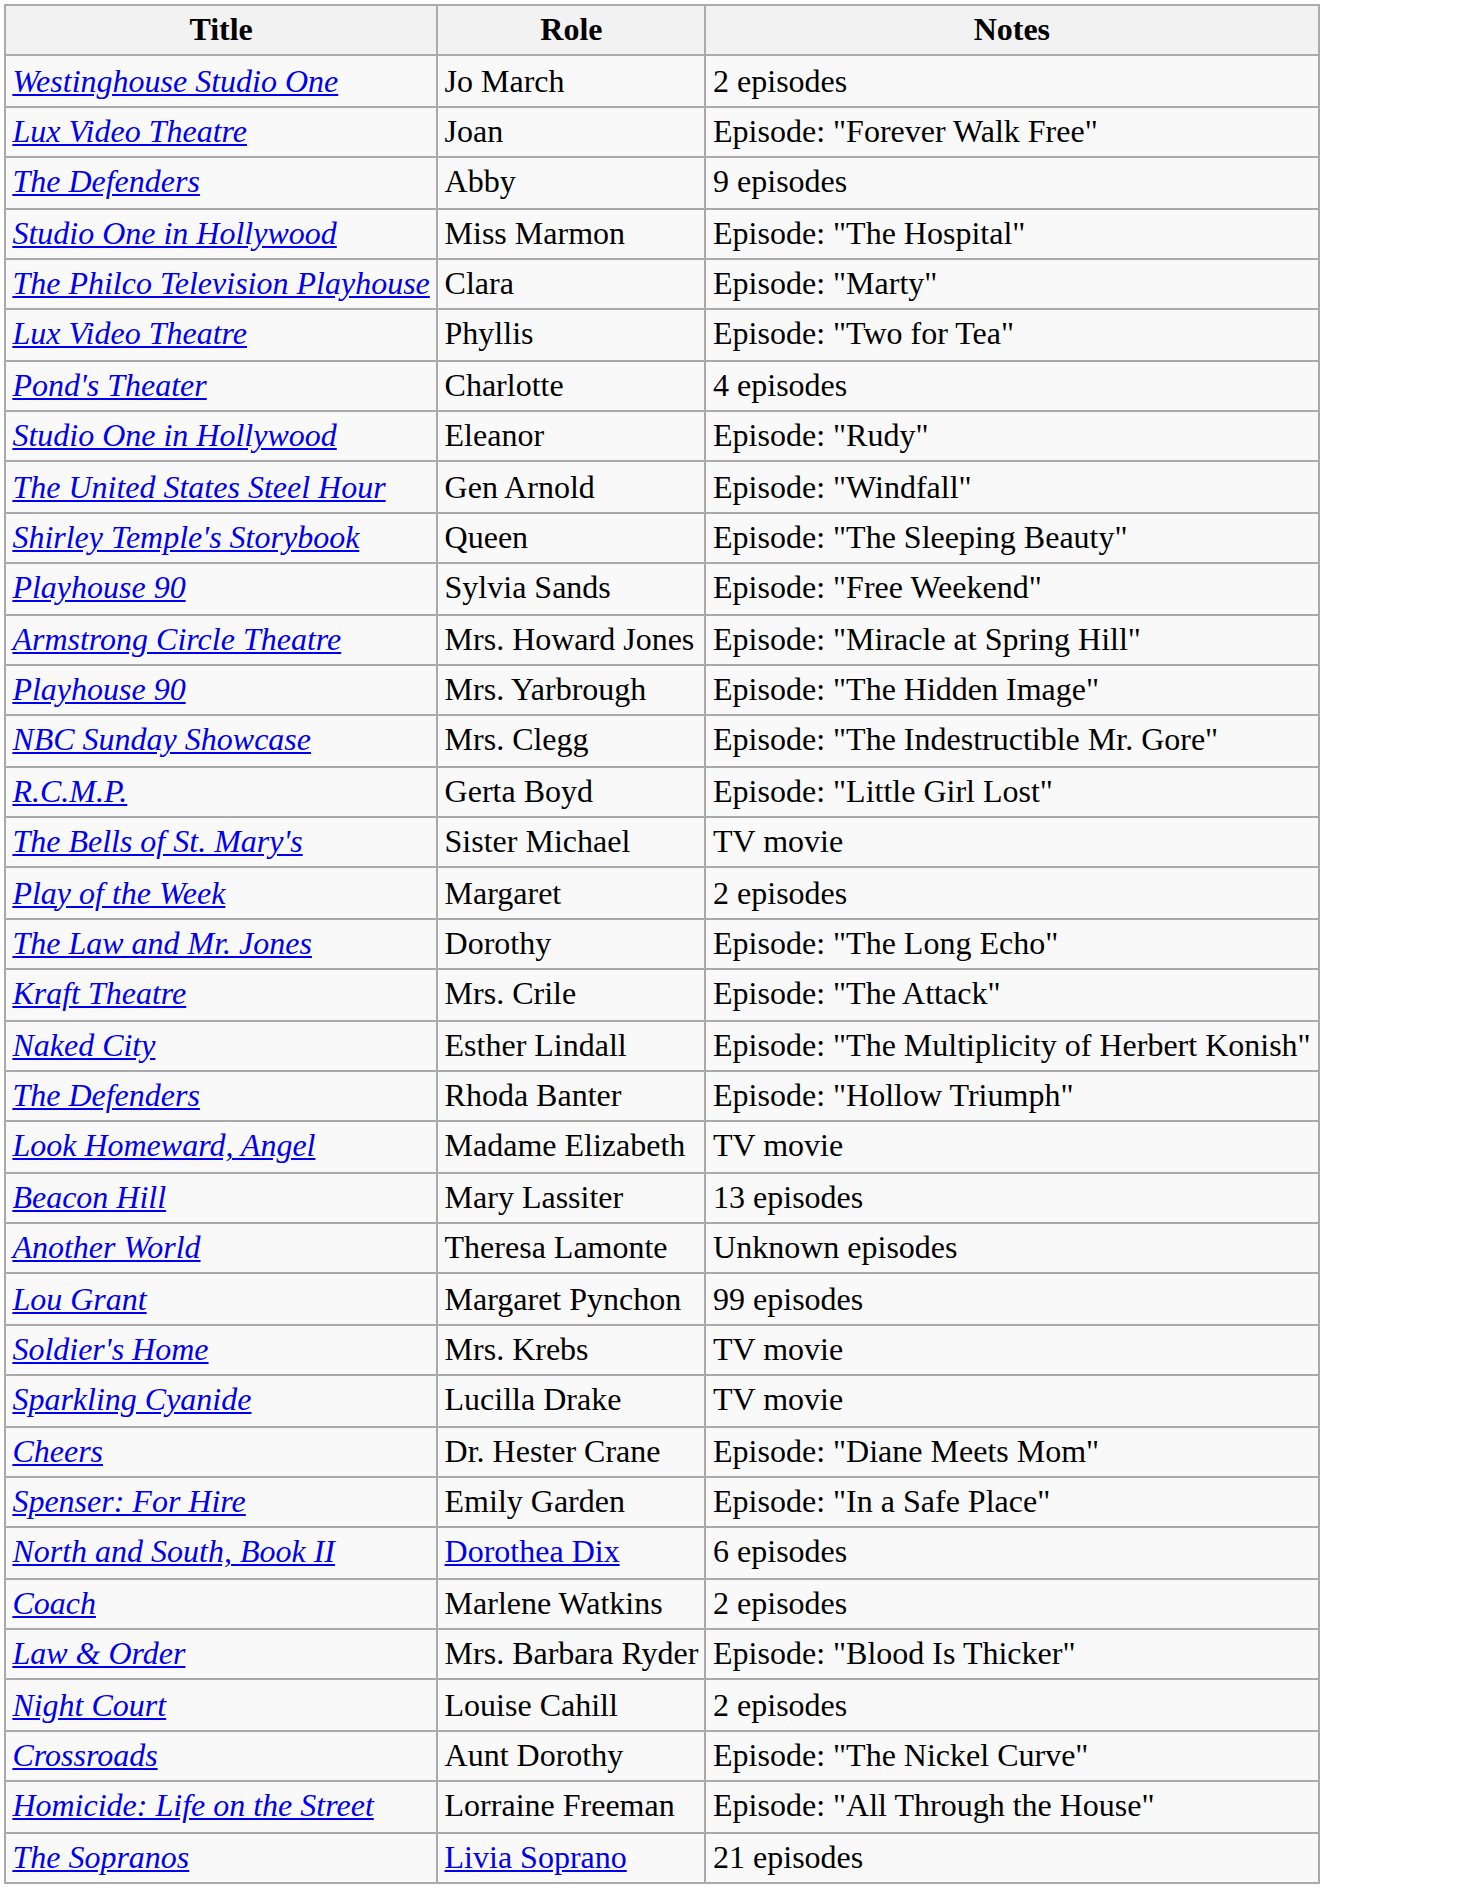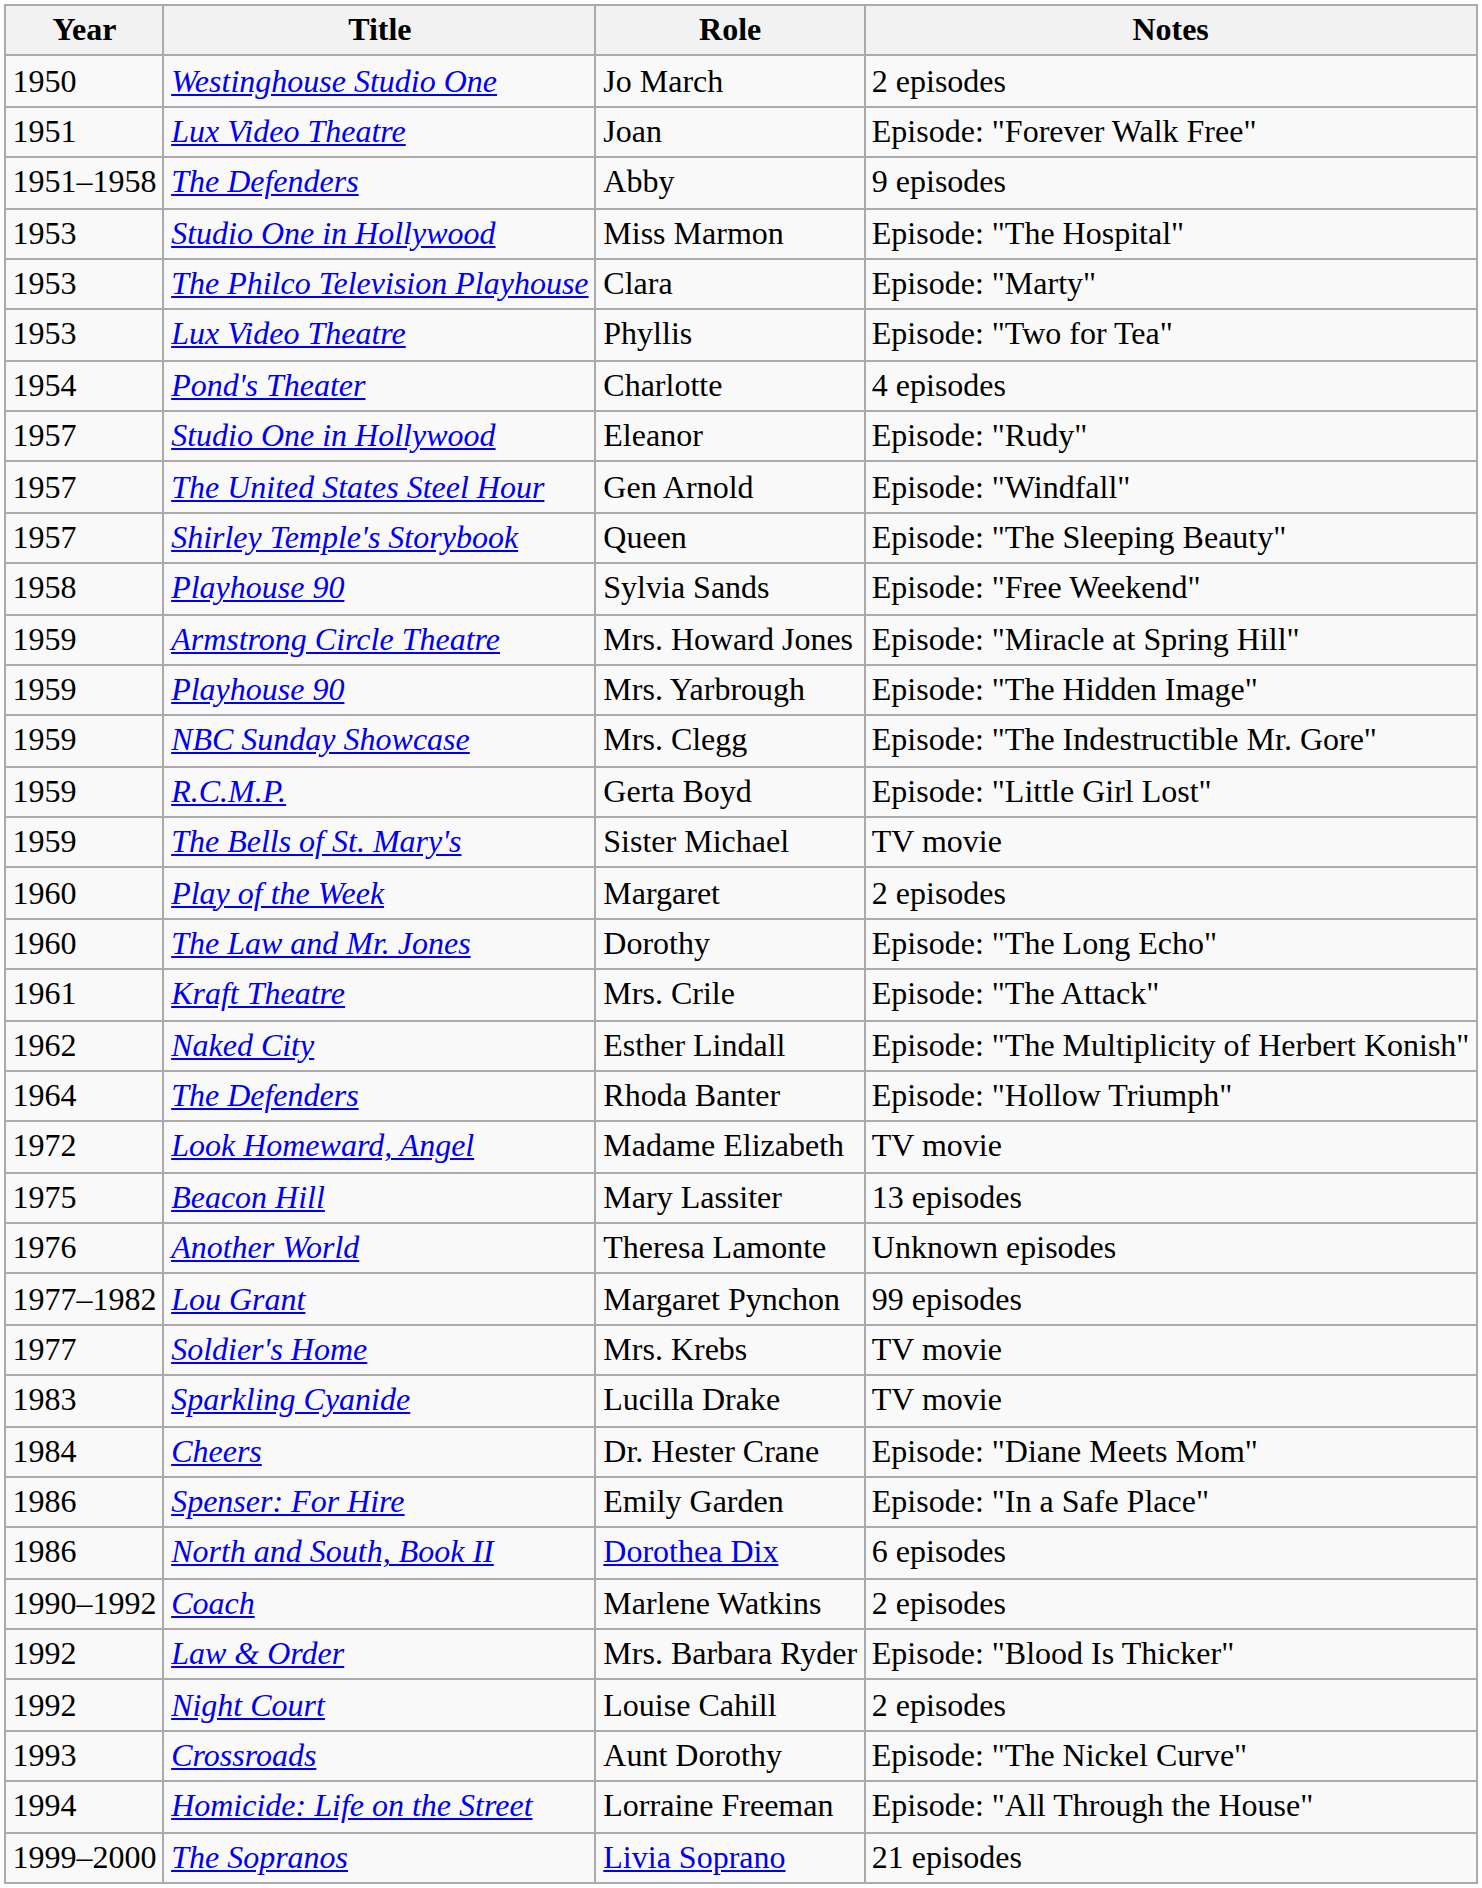+ column: Year | 1950 | 1951 | 1951–1958 | 1953 | 1953 | 1953 | 1954 | 1957 | 1957 | 1957 | 1958 | 1959 | 1959 | 1959 | 1959 | 1959 | 1960 | 1960 | 1961 | 1962 | 1964 | 1972 | 1975 | 1976 | 1977–1982 | 1977 | 1983 | 1984 | 1986 | 1986 | 1990–1992 | 1992 | 1992 | 1993 | 1994 | 1999–2000
